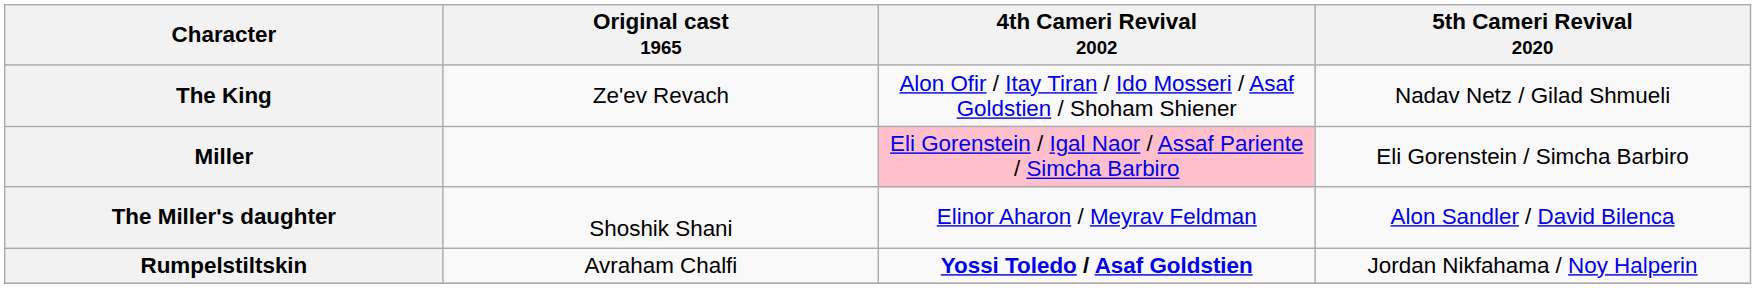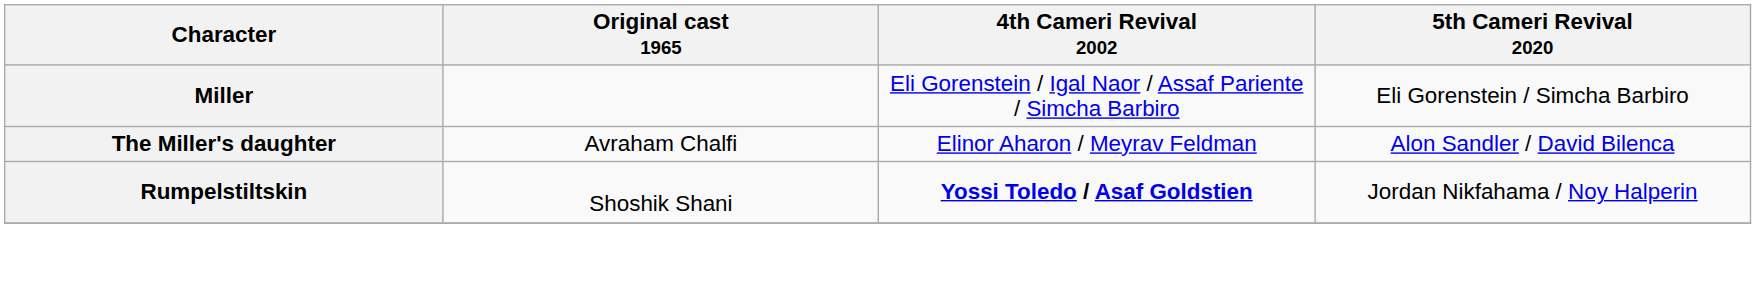- row: The King | Ze'ev Revach | Alon Ofir / Itay Tiran / Ido Mosseri / Asaf Goldstien / Shoham Shiener | Nadav Netz / Gilad Shmueli
Miller | 4th Cameri Revival 2002: pink background -> no background
The Miller's daughter | Original cast 1965: Shoshik Shani -> Avraham Chalfi
Rumpelstiltskin | Original cast 1965: Avraham Chalfi -> Shoshik Shani
